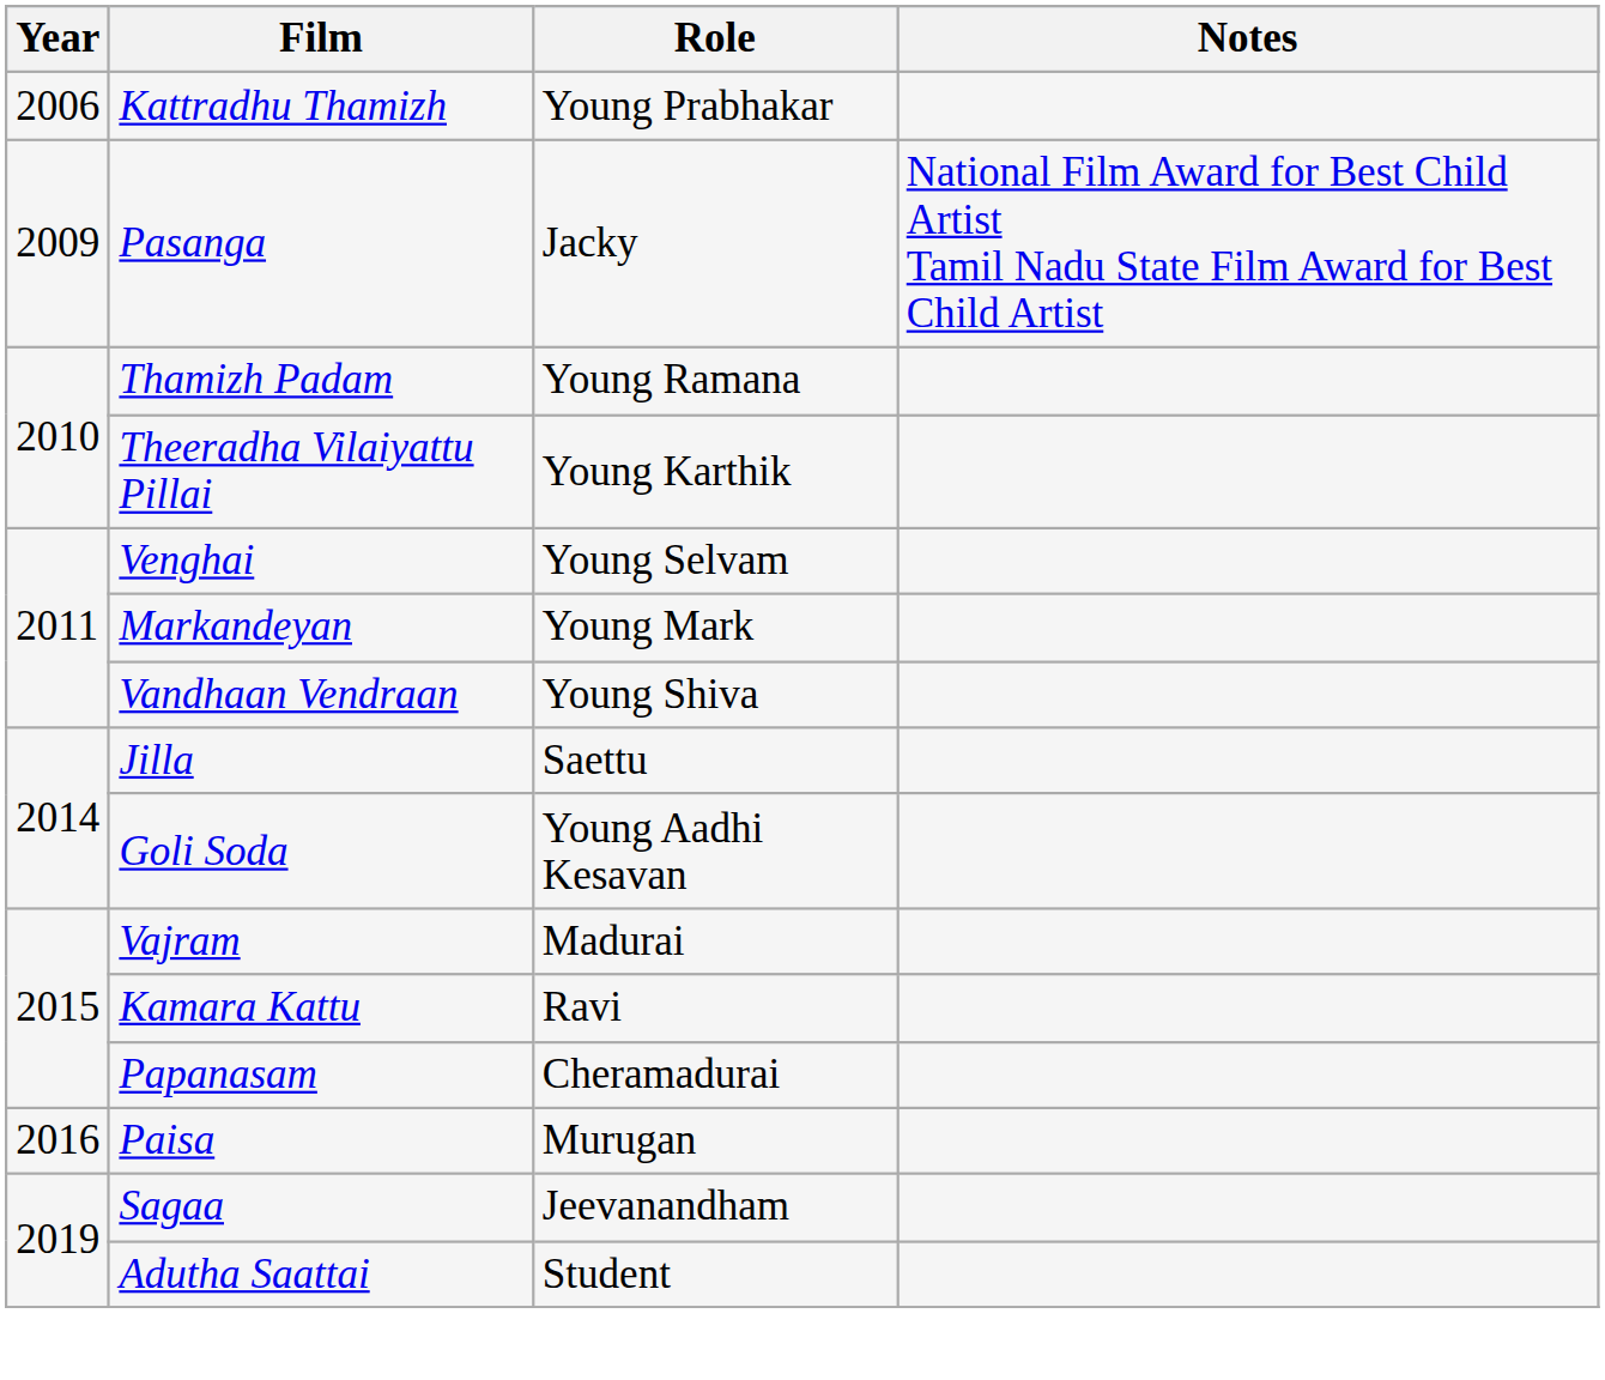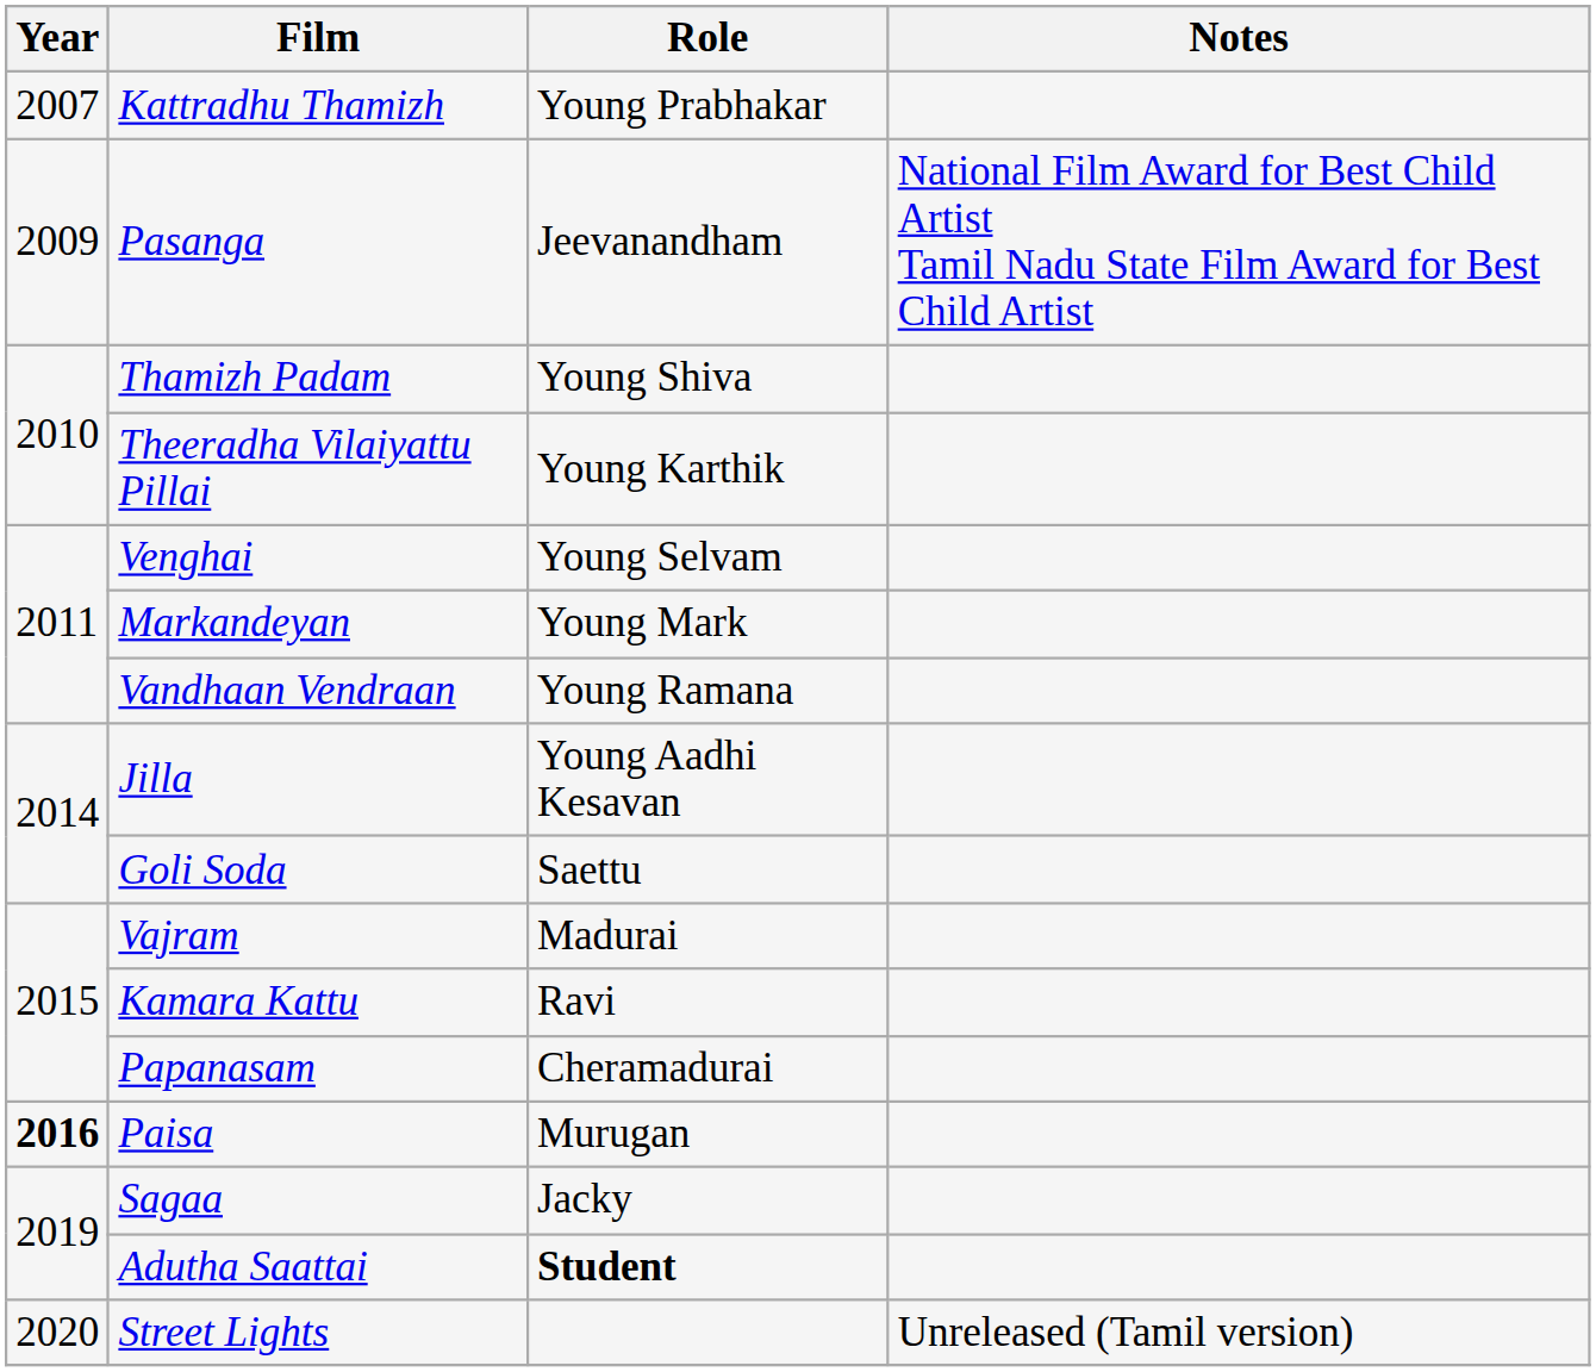Kattradhu Thamizh | Year: 2006 -> 2007
Pasanga | Role: Jacky -> Jeevanandham
Thamizh Padam | Role: Young Ramana -> Young Shiva
Vandhaan Vendraan | Role: Young Shiva -> Young Ramana
Jilla | Role: Saettu -> Young Aadhi Kesavan
Goli Soda | Role: Young Aadhi Kesavan -> Saettu
Paisa | Year: normal -> bold
Sagaa | Role: Jeevanandham -> Jacky
Adutha Saattai | Role: normal -> bold
+ row: 2020 | Street Lights | Unreleased (Tamil version)
